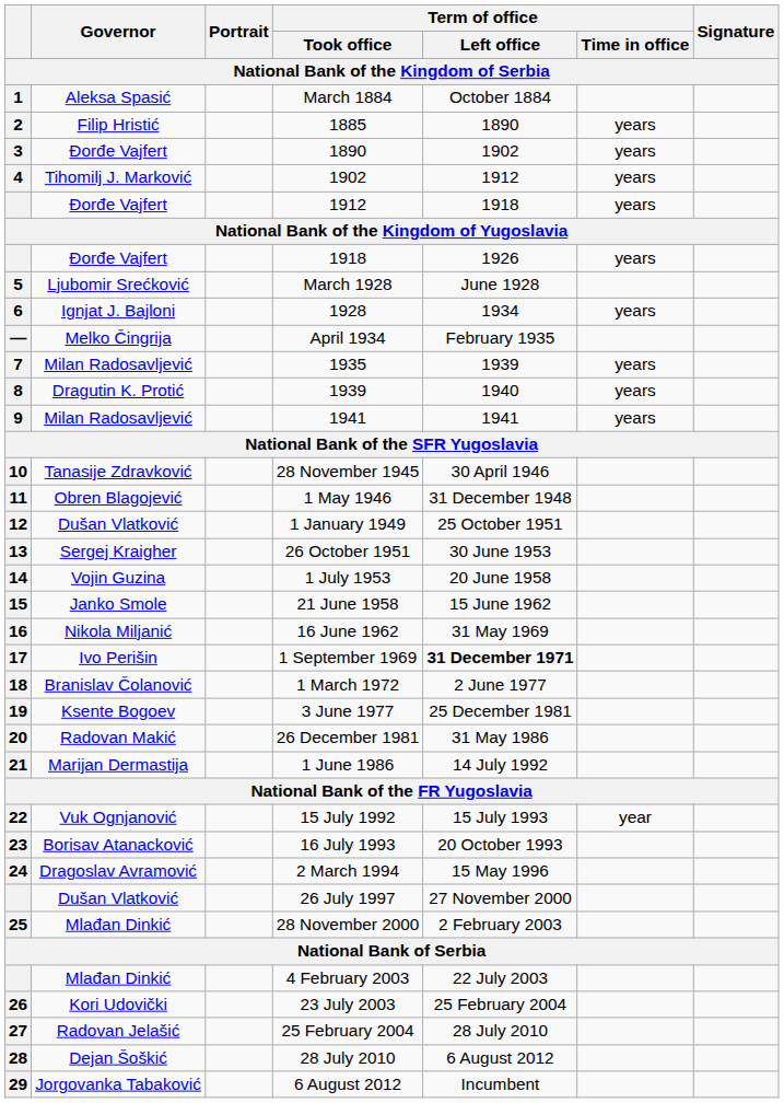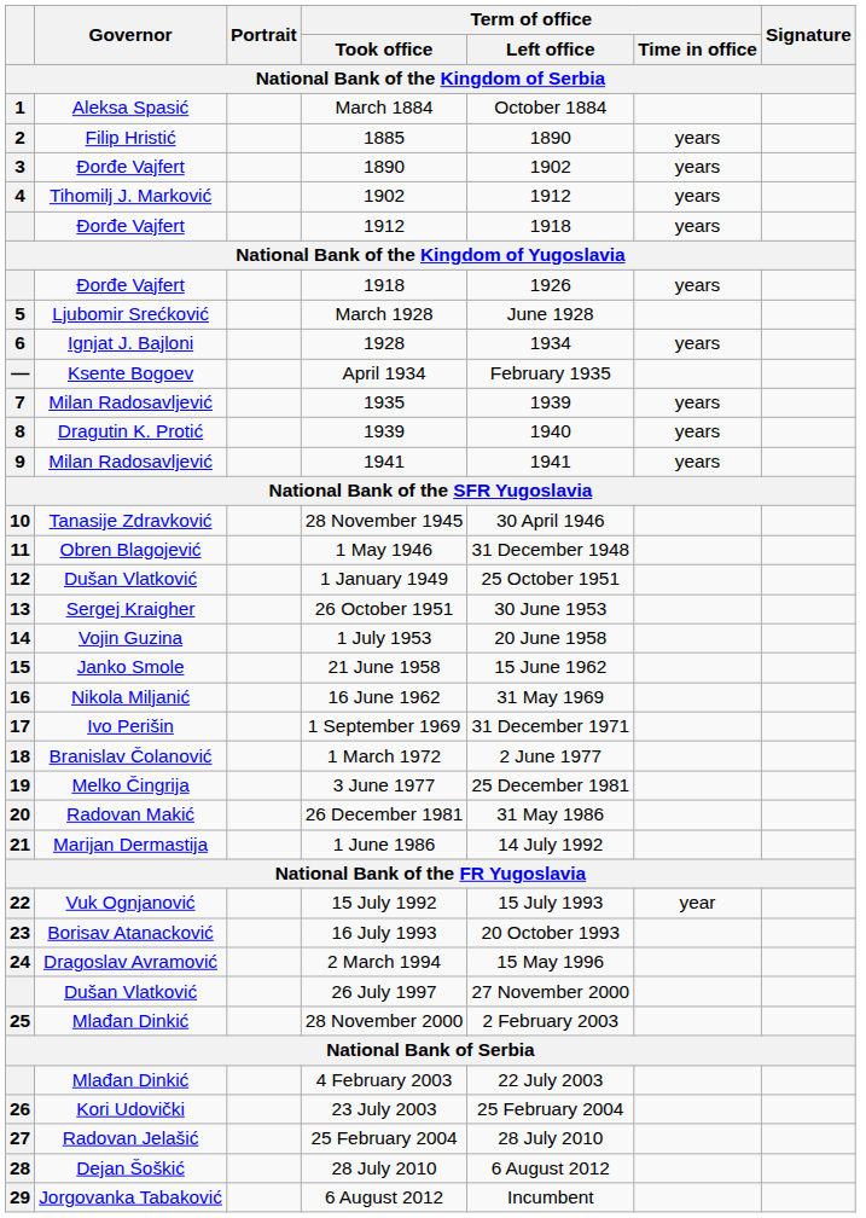— | Governor: Melko Čingrija -> Ksente Bogoev
17 | Term of office / Left office: bold -> normal
19 | Governor: Ksente Bogoev -> Melko Čingrija
